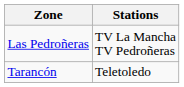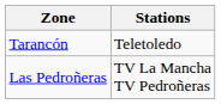rows swapped: Las Pedroñeras <-> Tarancón
